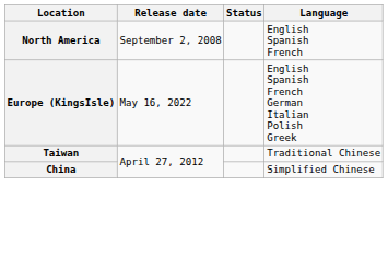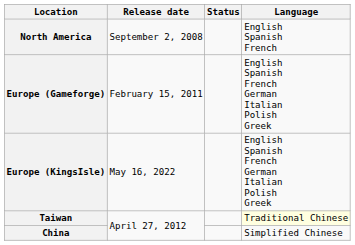+ row: Europe (Gameforge) | February 15, 2011 | English Spanish French German Italian Polish Greek
Taiwan | Language: no background -> lightyellow background
